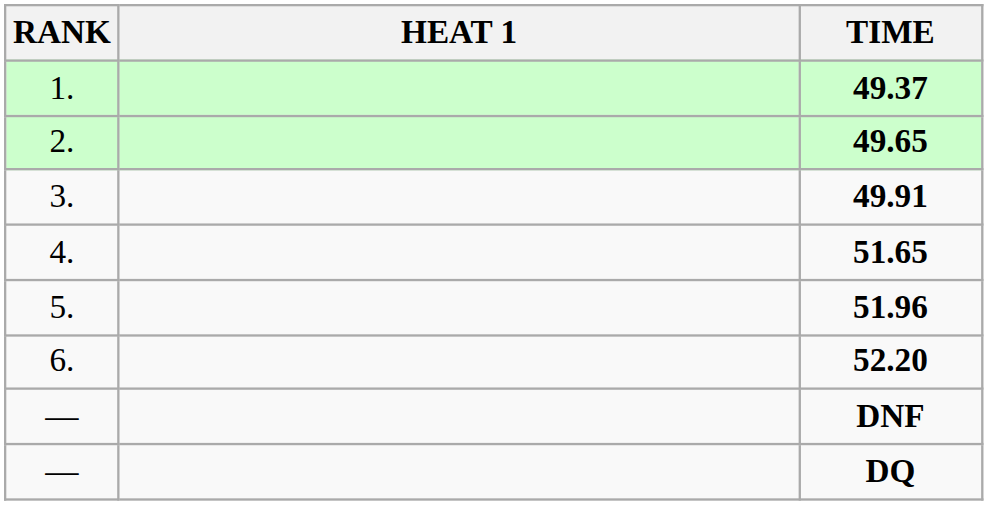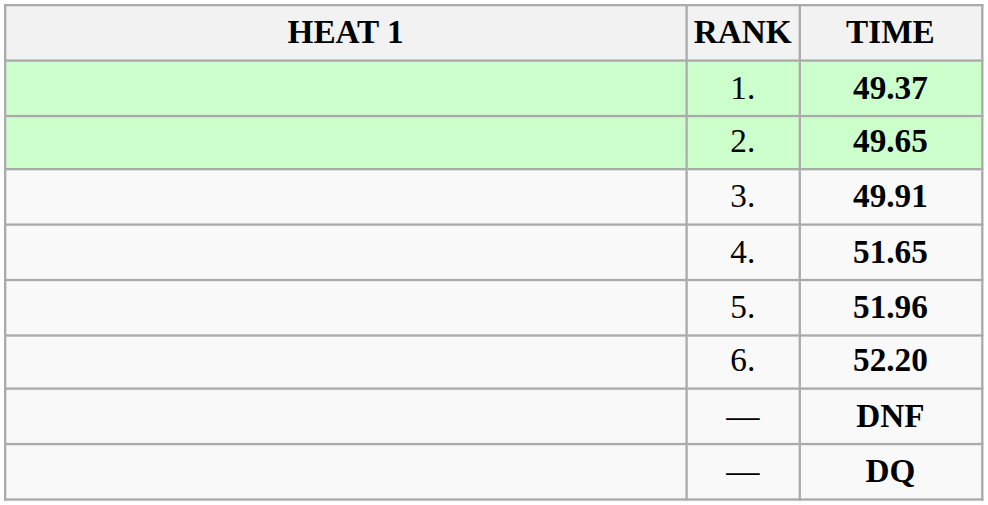columns swapped: RANK <-> HEAT 1
